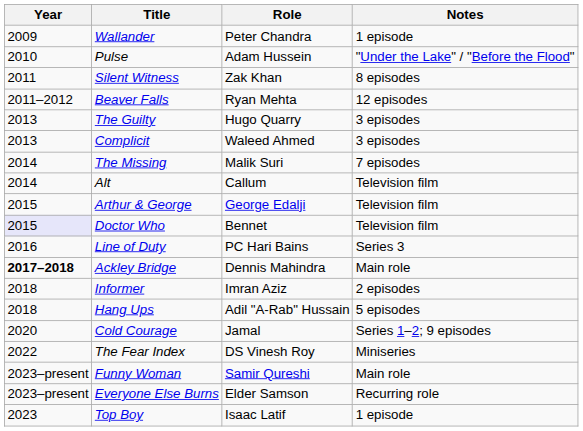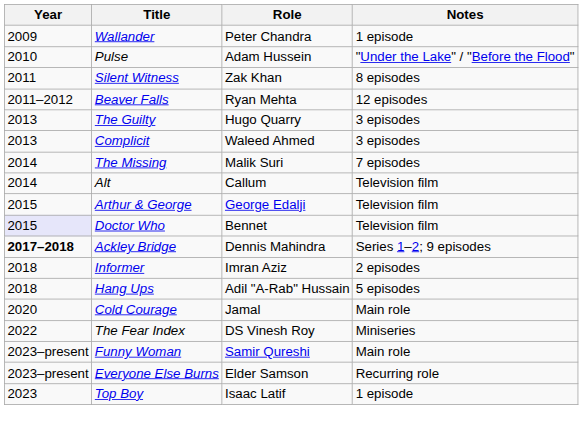- row: 2016 | Line of Duty | PC Hari Bains | Series 3
Ackley Bridge | Notes: Main role -> Series 1–2; 9 episodes
Cold Courage | Notes: Series 1–2; 9 episodes -> Main role
